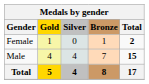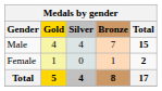rows swapped: Male <-> Female
